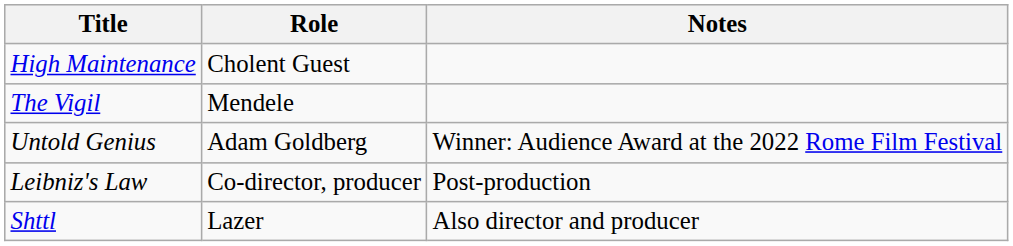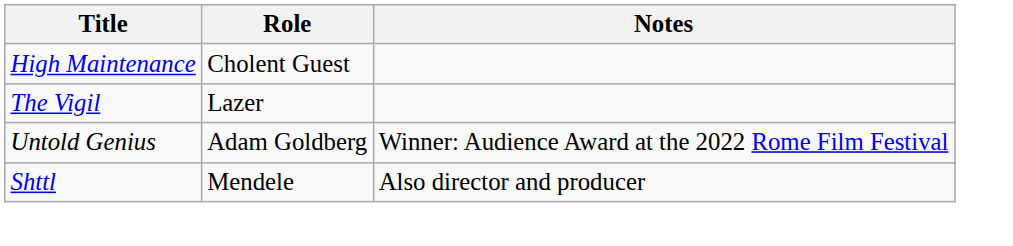The Vigil | Role: Mendele -> Lazer
- row: Leibniz's Law | Co-director, producer | Post-production
Shttl | Role: Lazer -> Mendele
